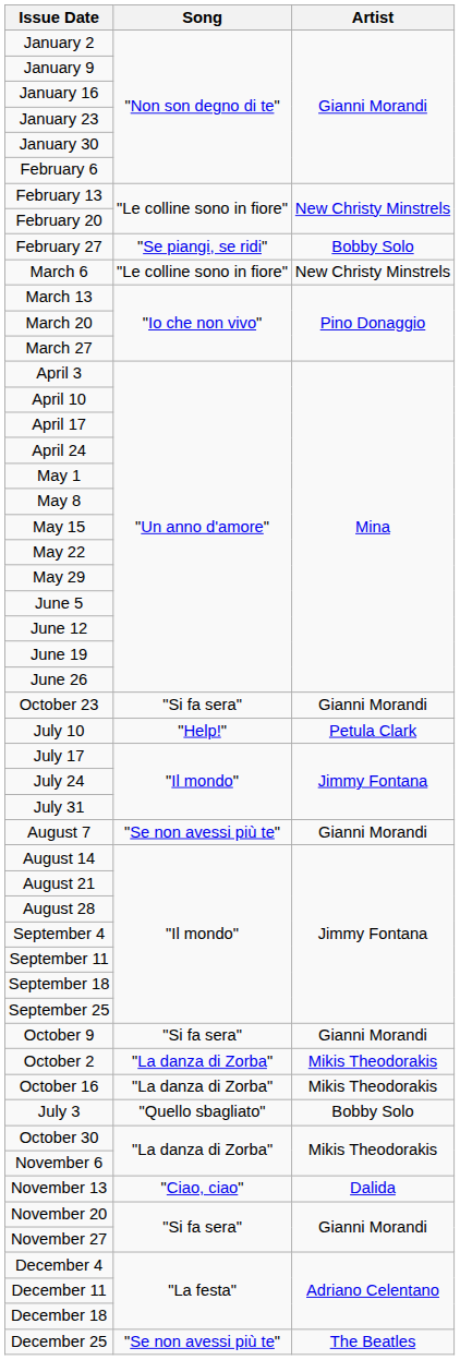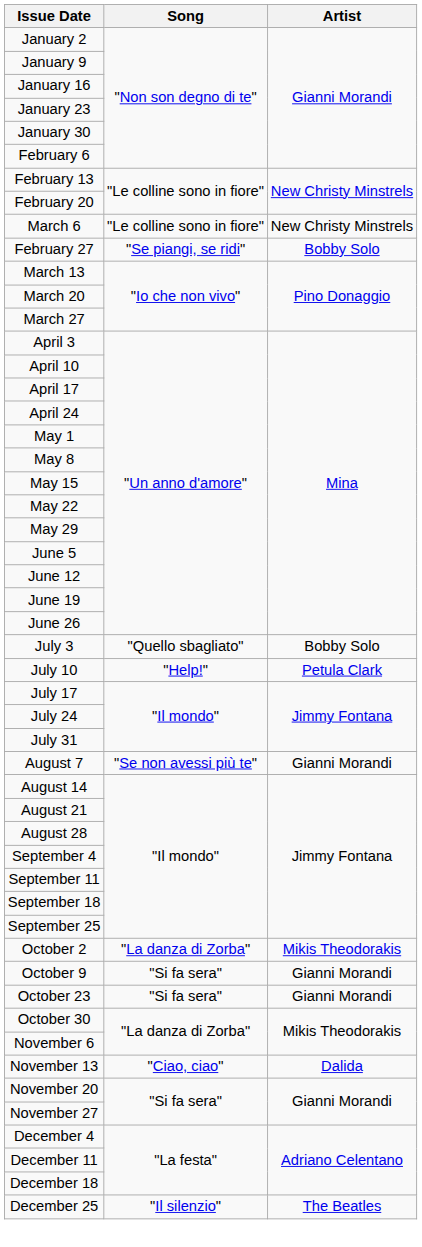rows swapped: February 27 <-> March 6
rows swapped: July 3 <-> October 23
rows swapped: October 2 <-> October 9
- row: October 16 | "La danza di Zorba" | Mikis Theodorakis
December 25 | Song: "Se non avessi più te" -> "Il silenzio"
